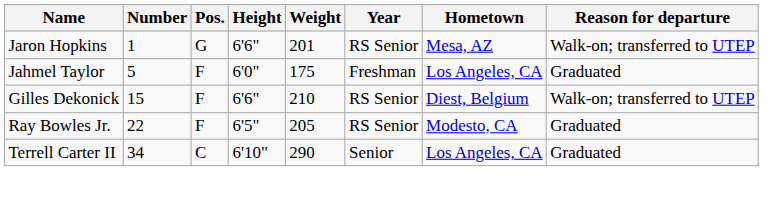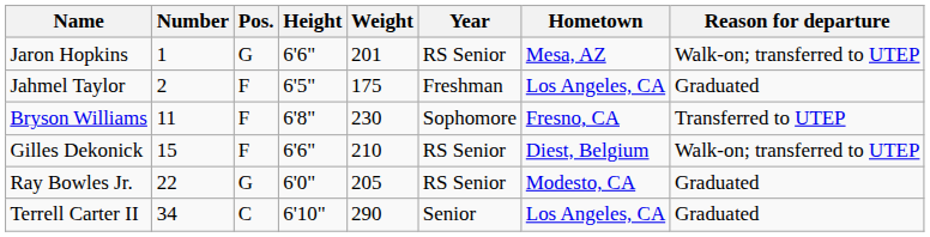Jahmel Taylor | Number: 5 -> 2
Jahmel Taylor | Height: 6'0" -> 6'5"
+ row: Bryson Williams | 11 | F | 6'8" | 230 | Sophomore | Fresno, CA | Transferred to UTEP
Ray Bowles Jr. | Pos.: F -> G
Ray Bowles Jr. | Height: 6'5" -> 6'0"
